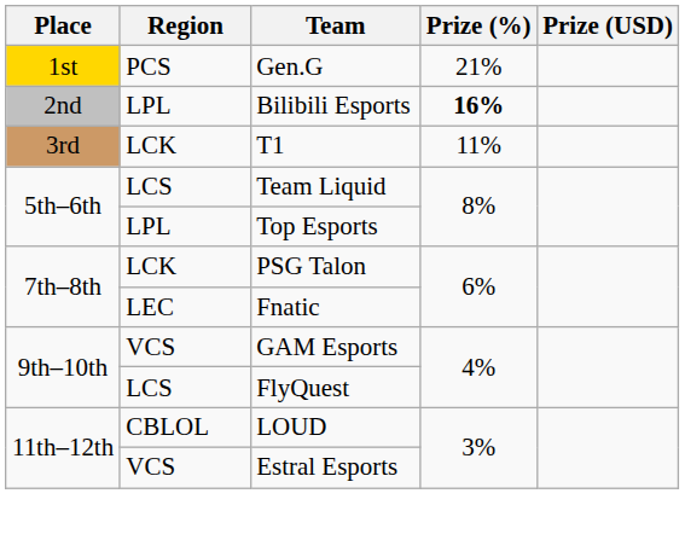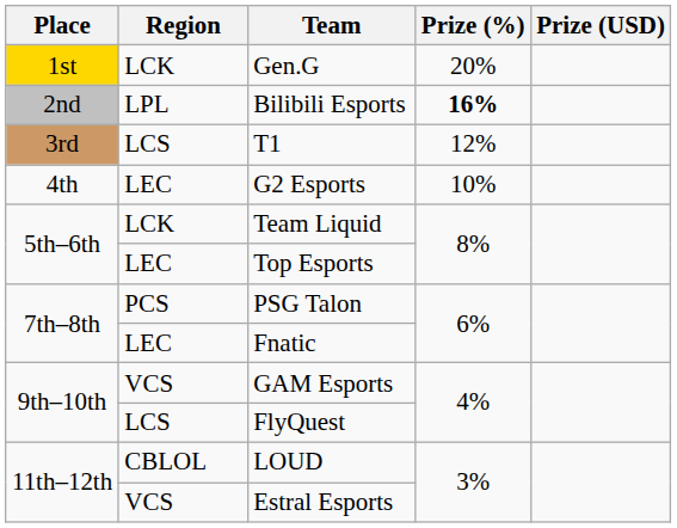Gen.G | Region: PCS -> LCK
Gen.G | Prize (%): 21% -> 20%
T1 | Region: LCK -> LCS
T1 | Prize (%): 11% -> 12%
+ row: 4th | LEC | G2 Esports | 10%
Team Liquid | Region: LCS -> LCK
Top Esports | Region: LPL -> LEC
PSG Talon | Region: LCK -> PCS
